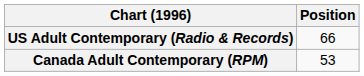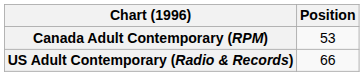rows swapped: Canada Adult Contemporary (RPM) <-> US Adult Contemporary (Radio & Records)
